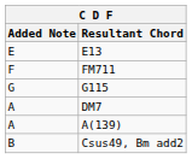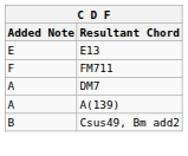- row: G | G115
